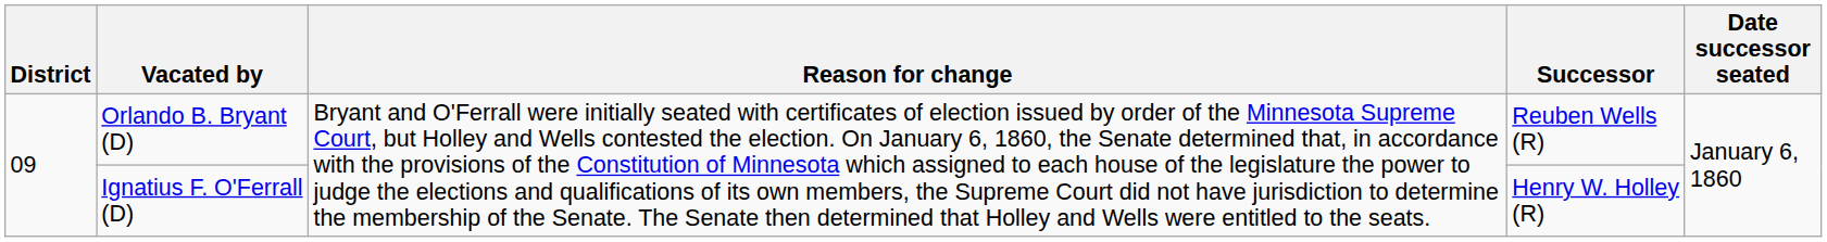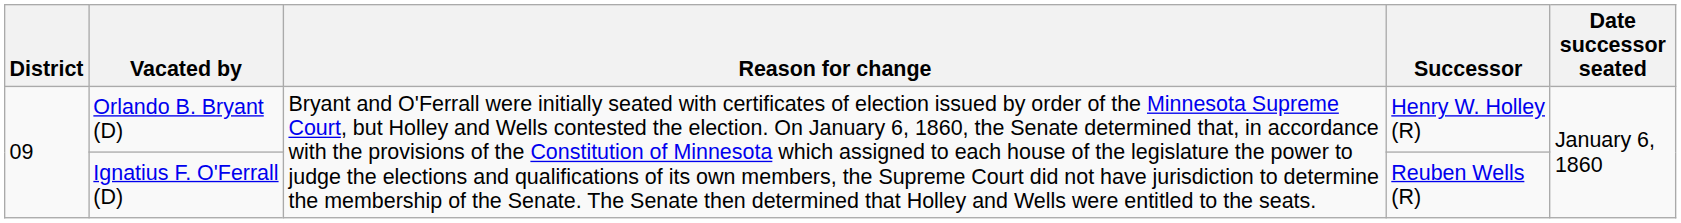Orlando B. Bryant (D) | Successor: Reuben Wells (R) -> Henry W. Holley (R)
Ignatius F. O'Ferrall (D) | Successor: Henry W. Holley (R) -> Reuben Wells (R)
